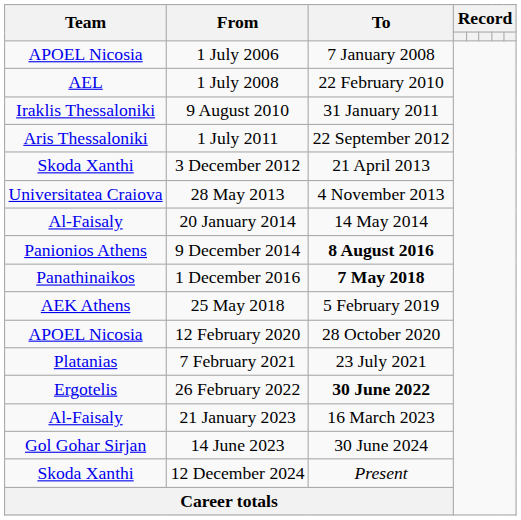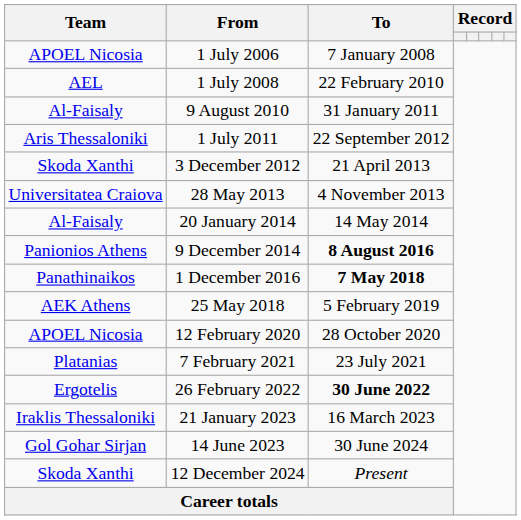9 August 2010 | Team: Iraklis Thessaloniki -> Al-Faisaly
21 January 2023 | Team: Al-Faisaly -> Iraklis Thessaloniki
